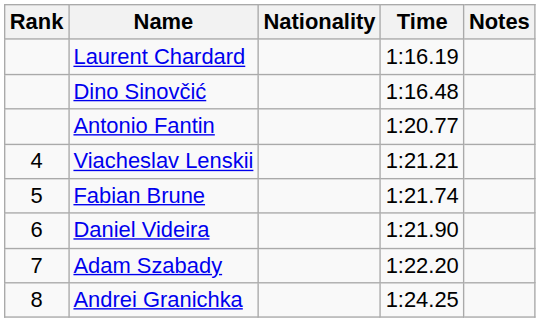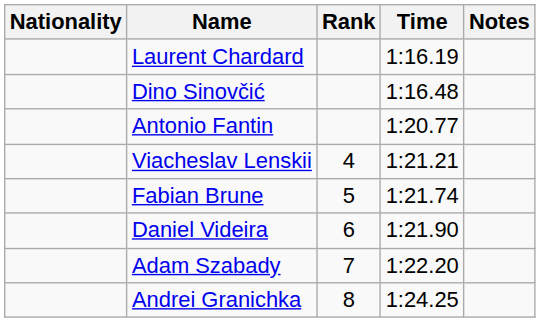columns swapped: Rank <-> Nationality
